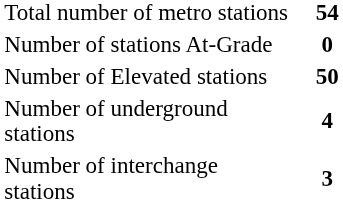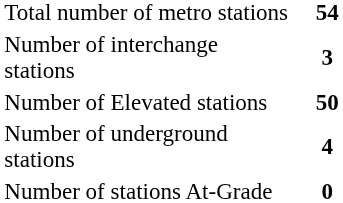rows swapped: Number of interchange stations <-> Number of stations At-Grade
